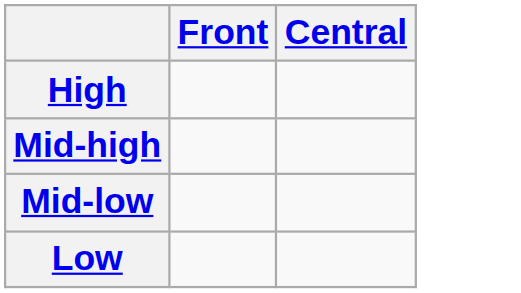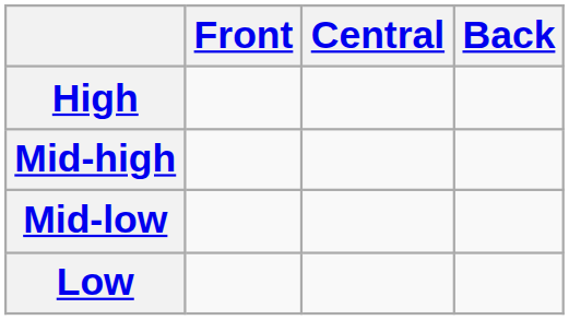+ column: Back
